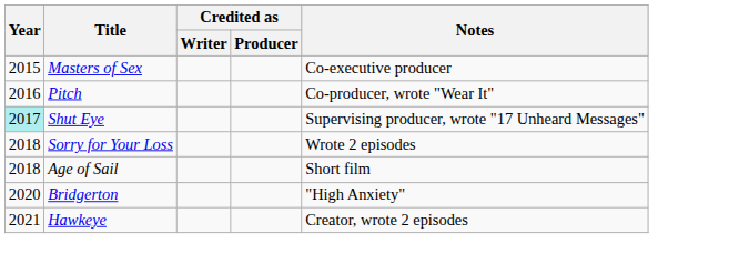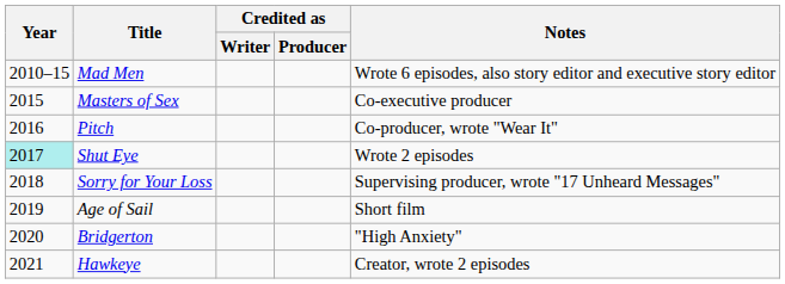+ row: 2010–15 | Mad Men | Wrote 6 episodes, also story editor and executive story editor
Shut Eye | Notes: Supervising producer, wrote "17 Unheard Messages" -> Wrote 2 episodes
Sorry for Your Loss | Notes: Wrote 2 episodes -> Supervising producer, wrote "17 Unheard Messages"
Age of Sail | Year: 2018 -> 2019
